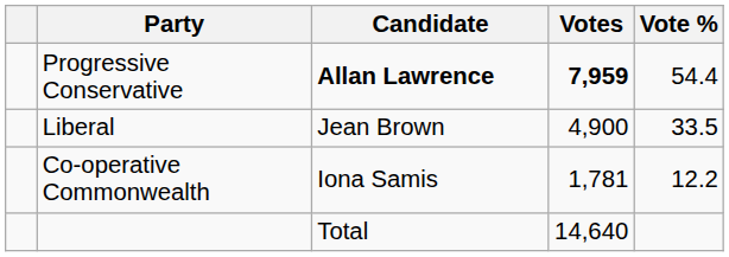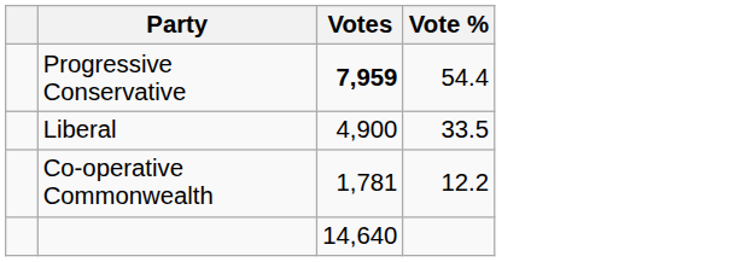- column: Candidate | Allan Lawrence | Jean Brown | Iona Samis | Total
